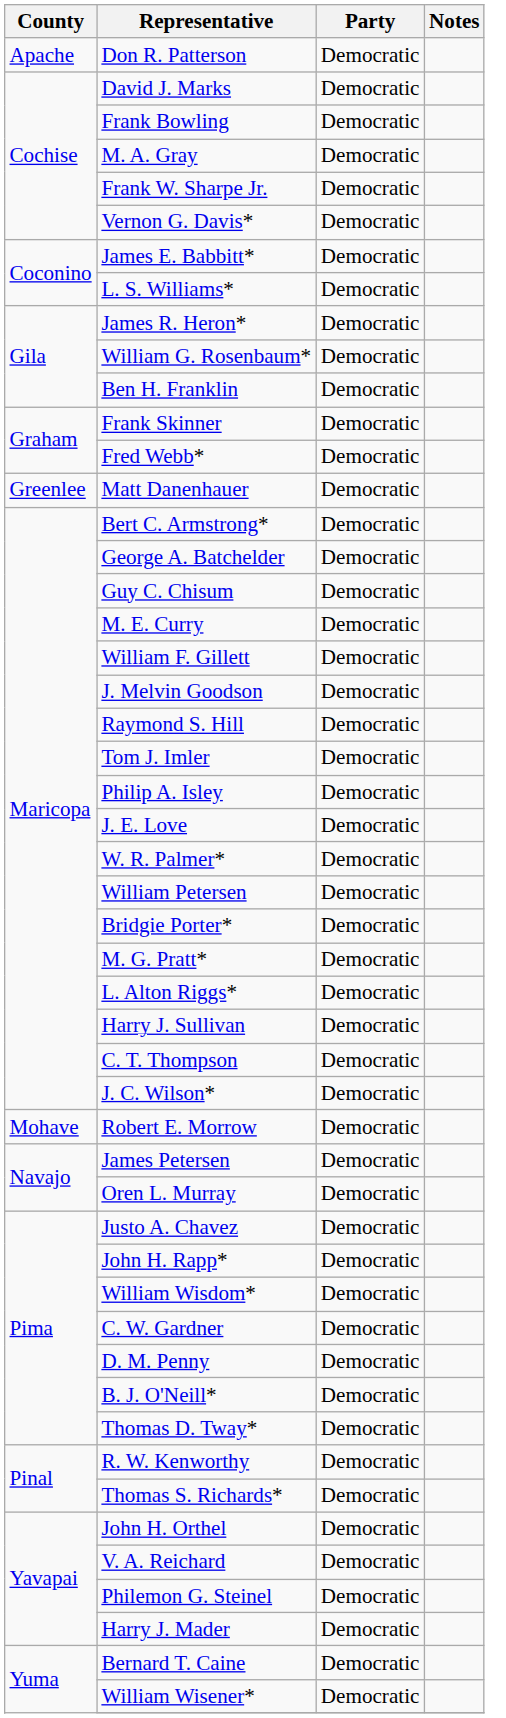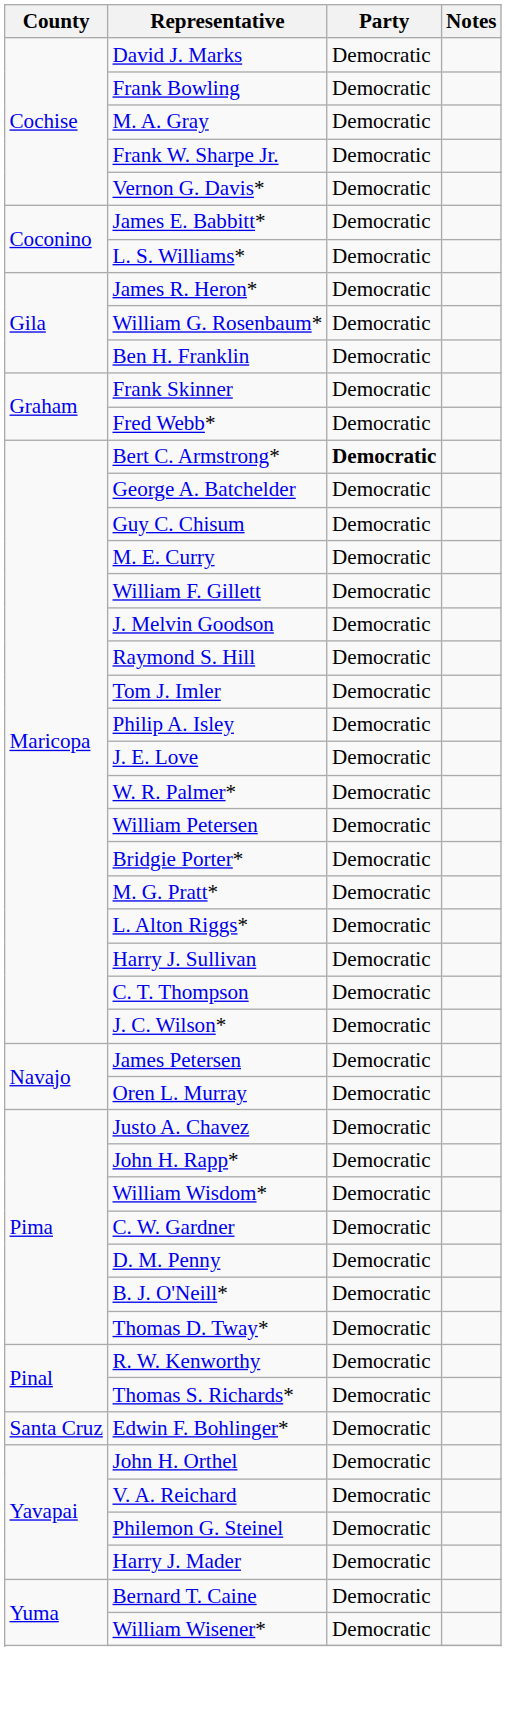- row: Apache | Don R. Patterson | Democratic
- row: Greenlee | Matt Danenhauer | Democratic
Bert C. Armstrong* | Party: normal -> bold
- row: Mohave | Robert E. Morrow | Democratic
+ row: Santa Cruz | Edwin F. Bohlinger* | Democratic
